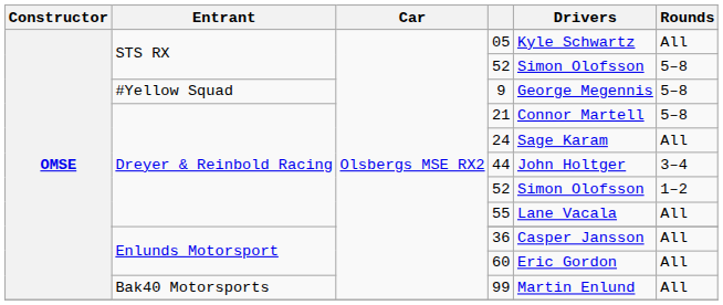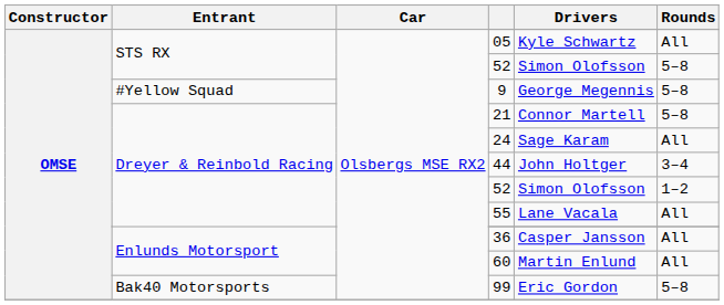60 | Drivers: Eric Gordon -> Martin Enlund
99 | Drivers: Martin Enlund -> Eric Gordon
99 | Rounds: All -> 5–8
